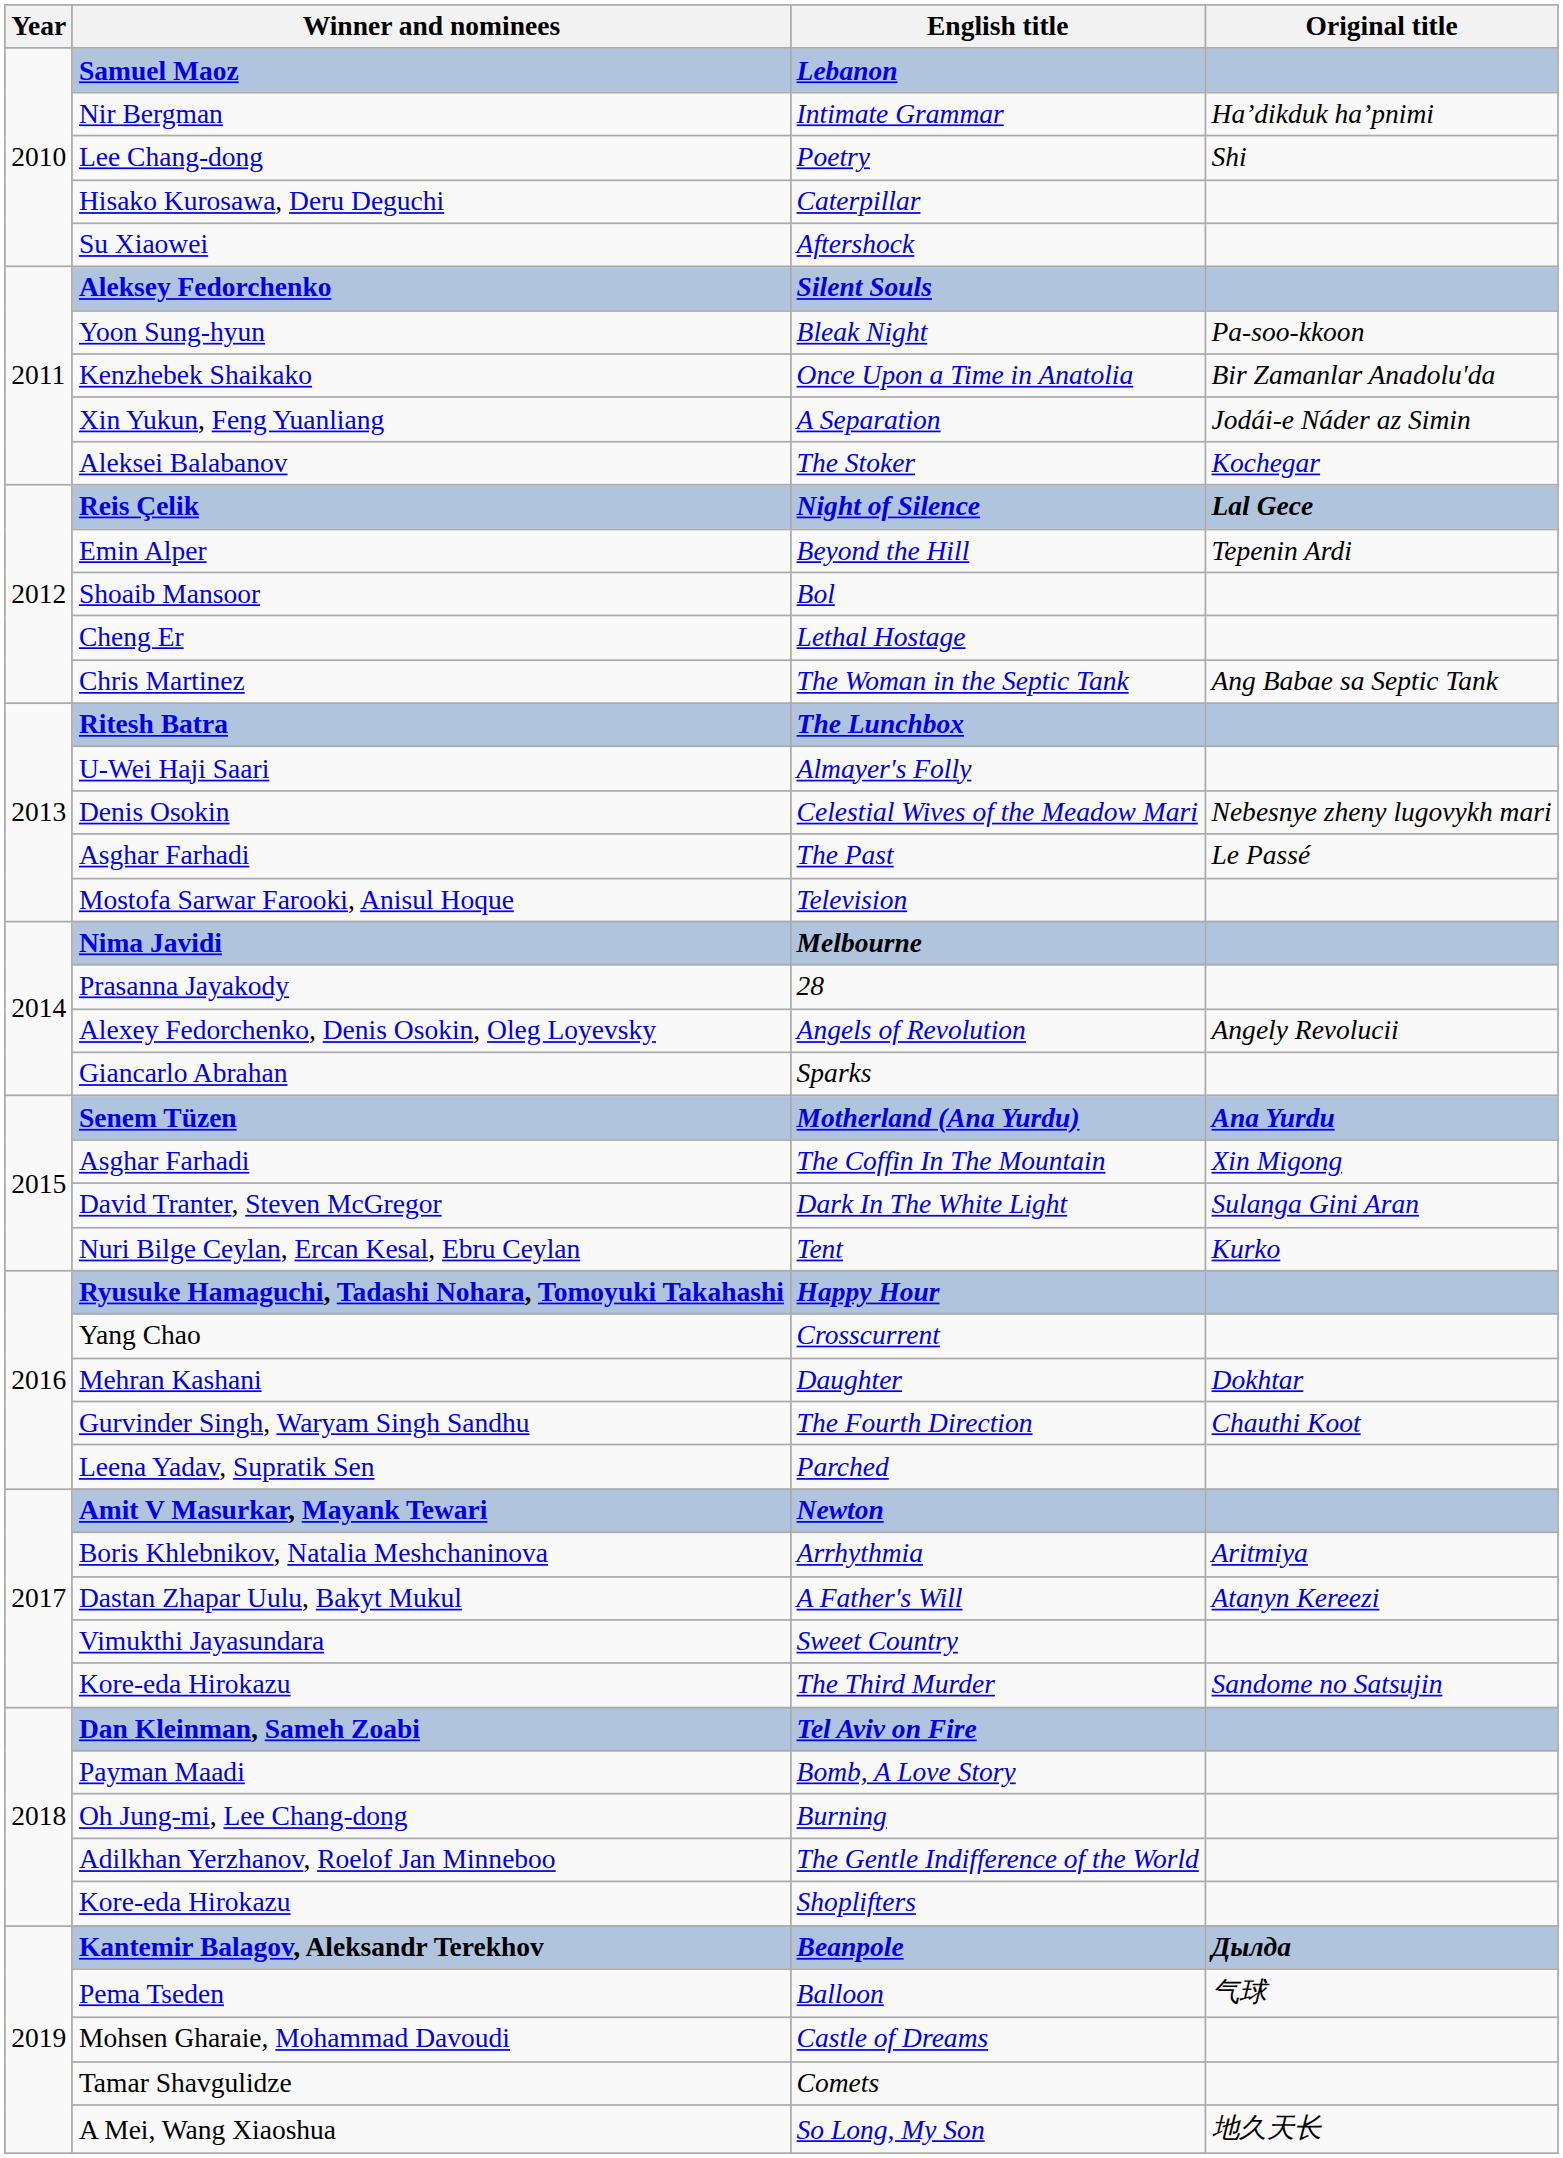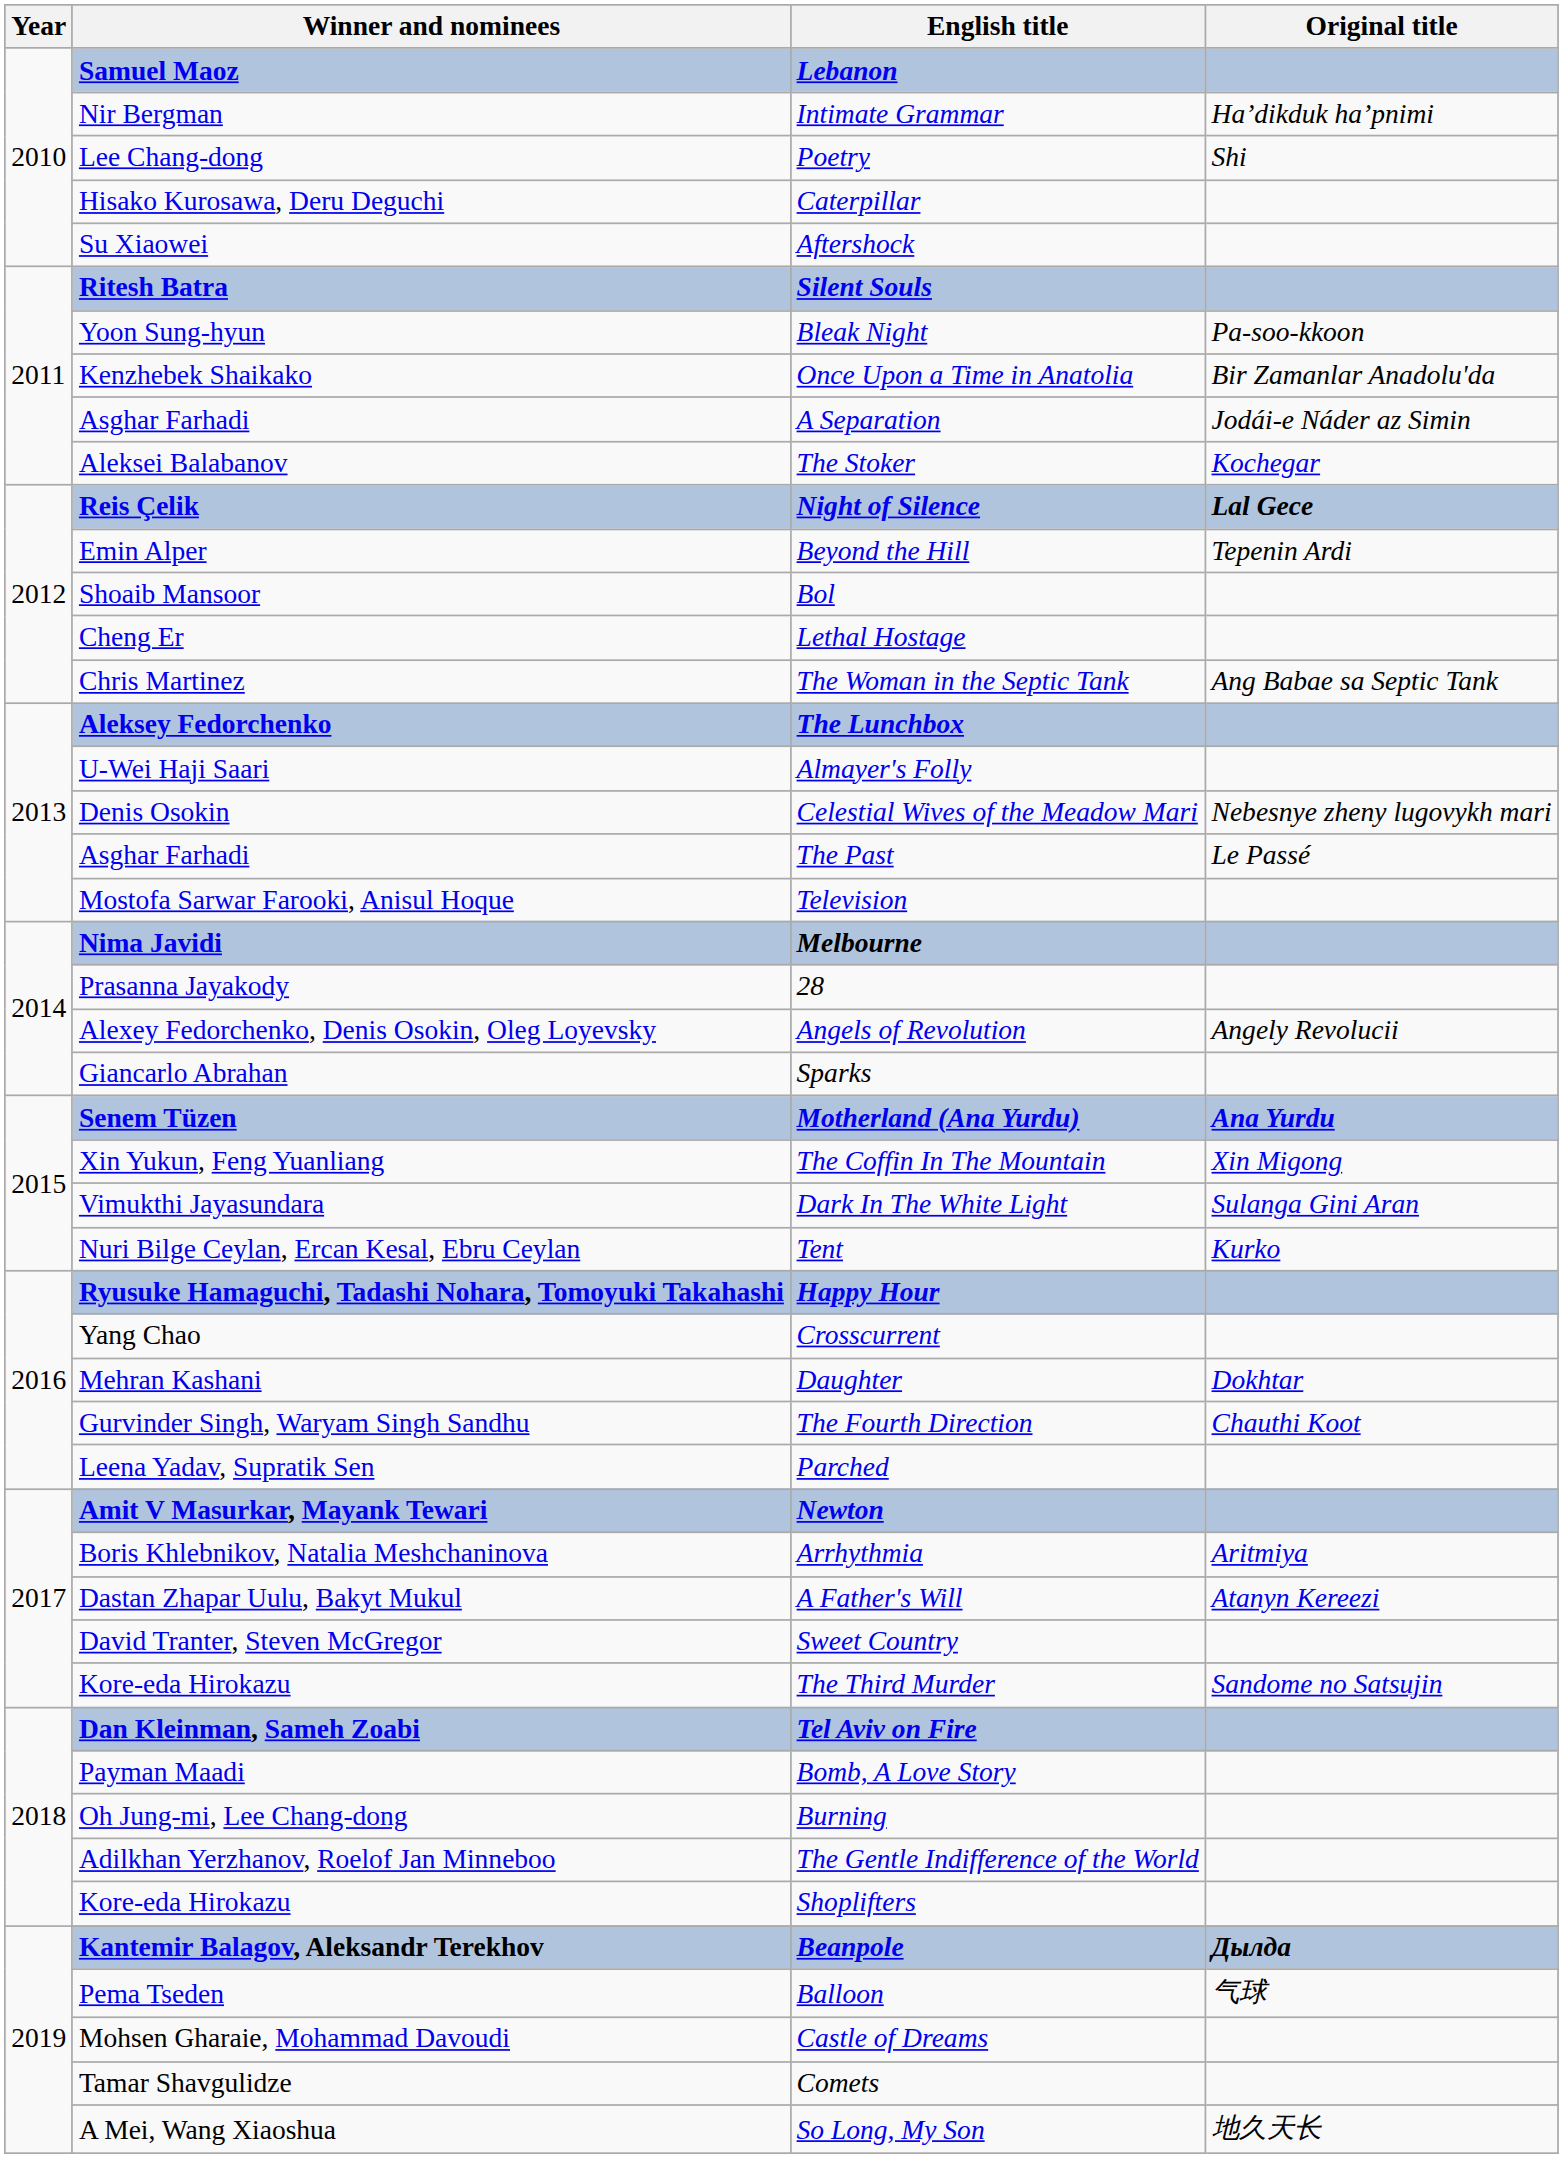Silent Souls | Winner and nominees: Aleksey Fedorchenko -> Ritesh Batra
A Separation | Winner and nominees: Xin Yukun, Feng Yuanliang -> Asghar Farhadi
The Lunchbox | Winner and nominees: Ritesh Batra -> Aleksey Fedorchenko
The Coffin In The Mountain | Winner and nominees: Asghar Farhadi -> Xin Yukun, Feng Yuanliang
Dark In The White Light | Winner and nominees: David Tranter, Steven McGregor -> Vimukthi Jayasundara
Sweet Country | Winner and nominees: Vimukthi Jayasundara -> David Tranter, Steven McGregor
